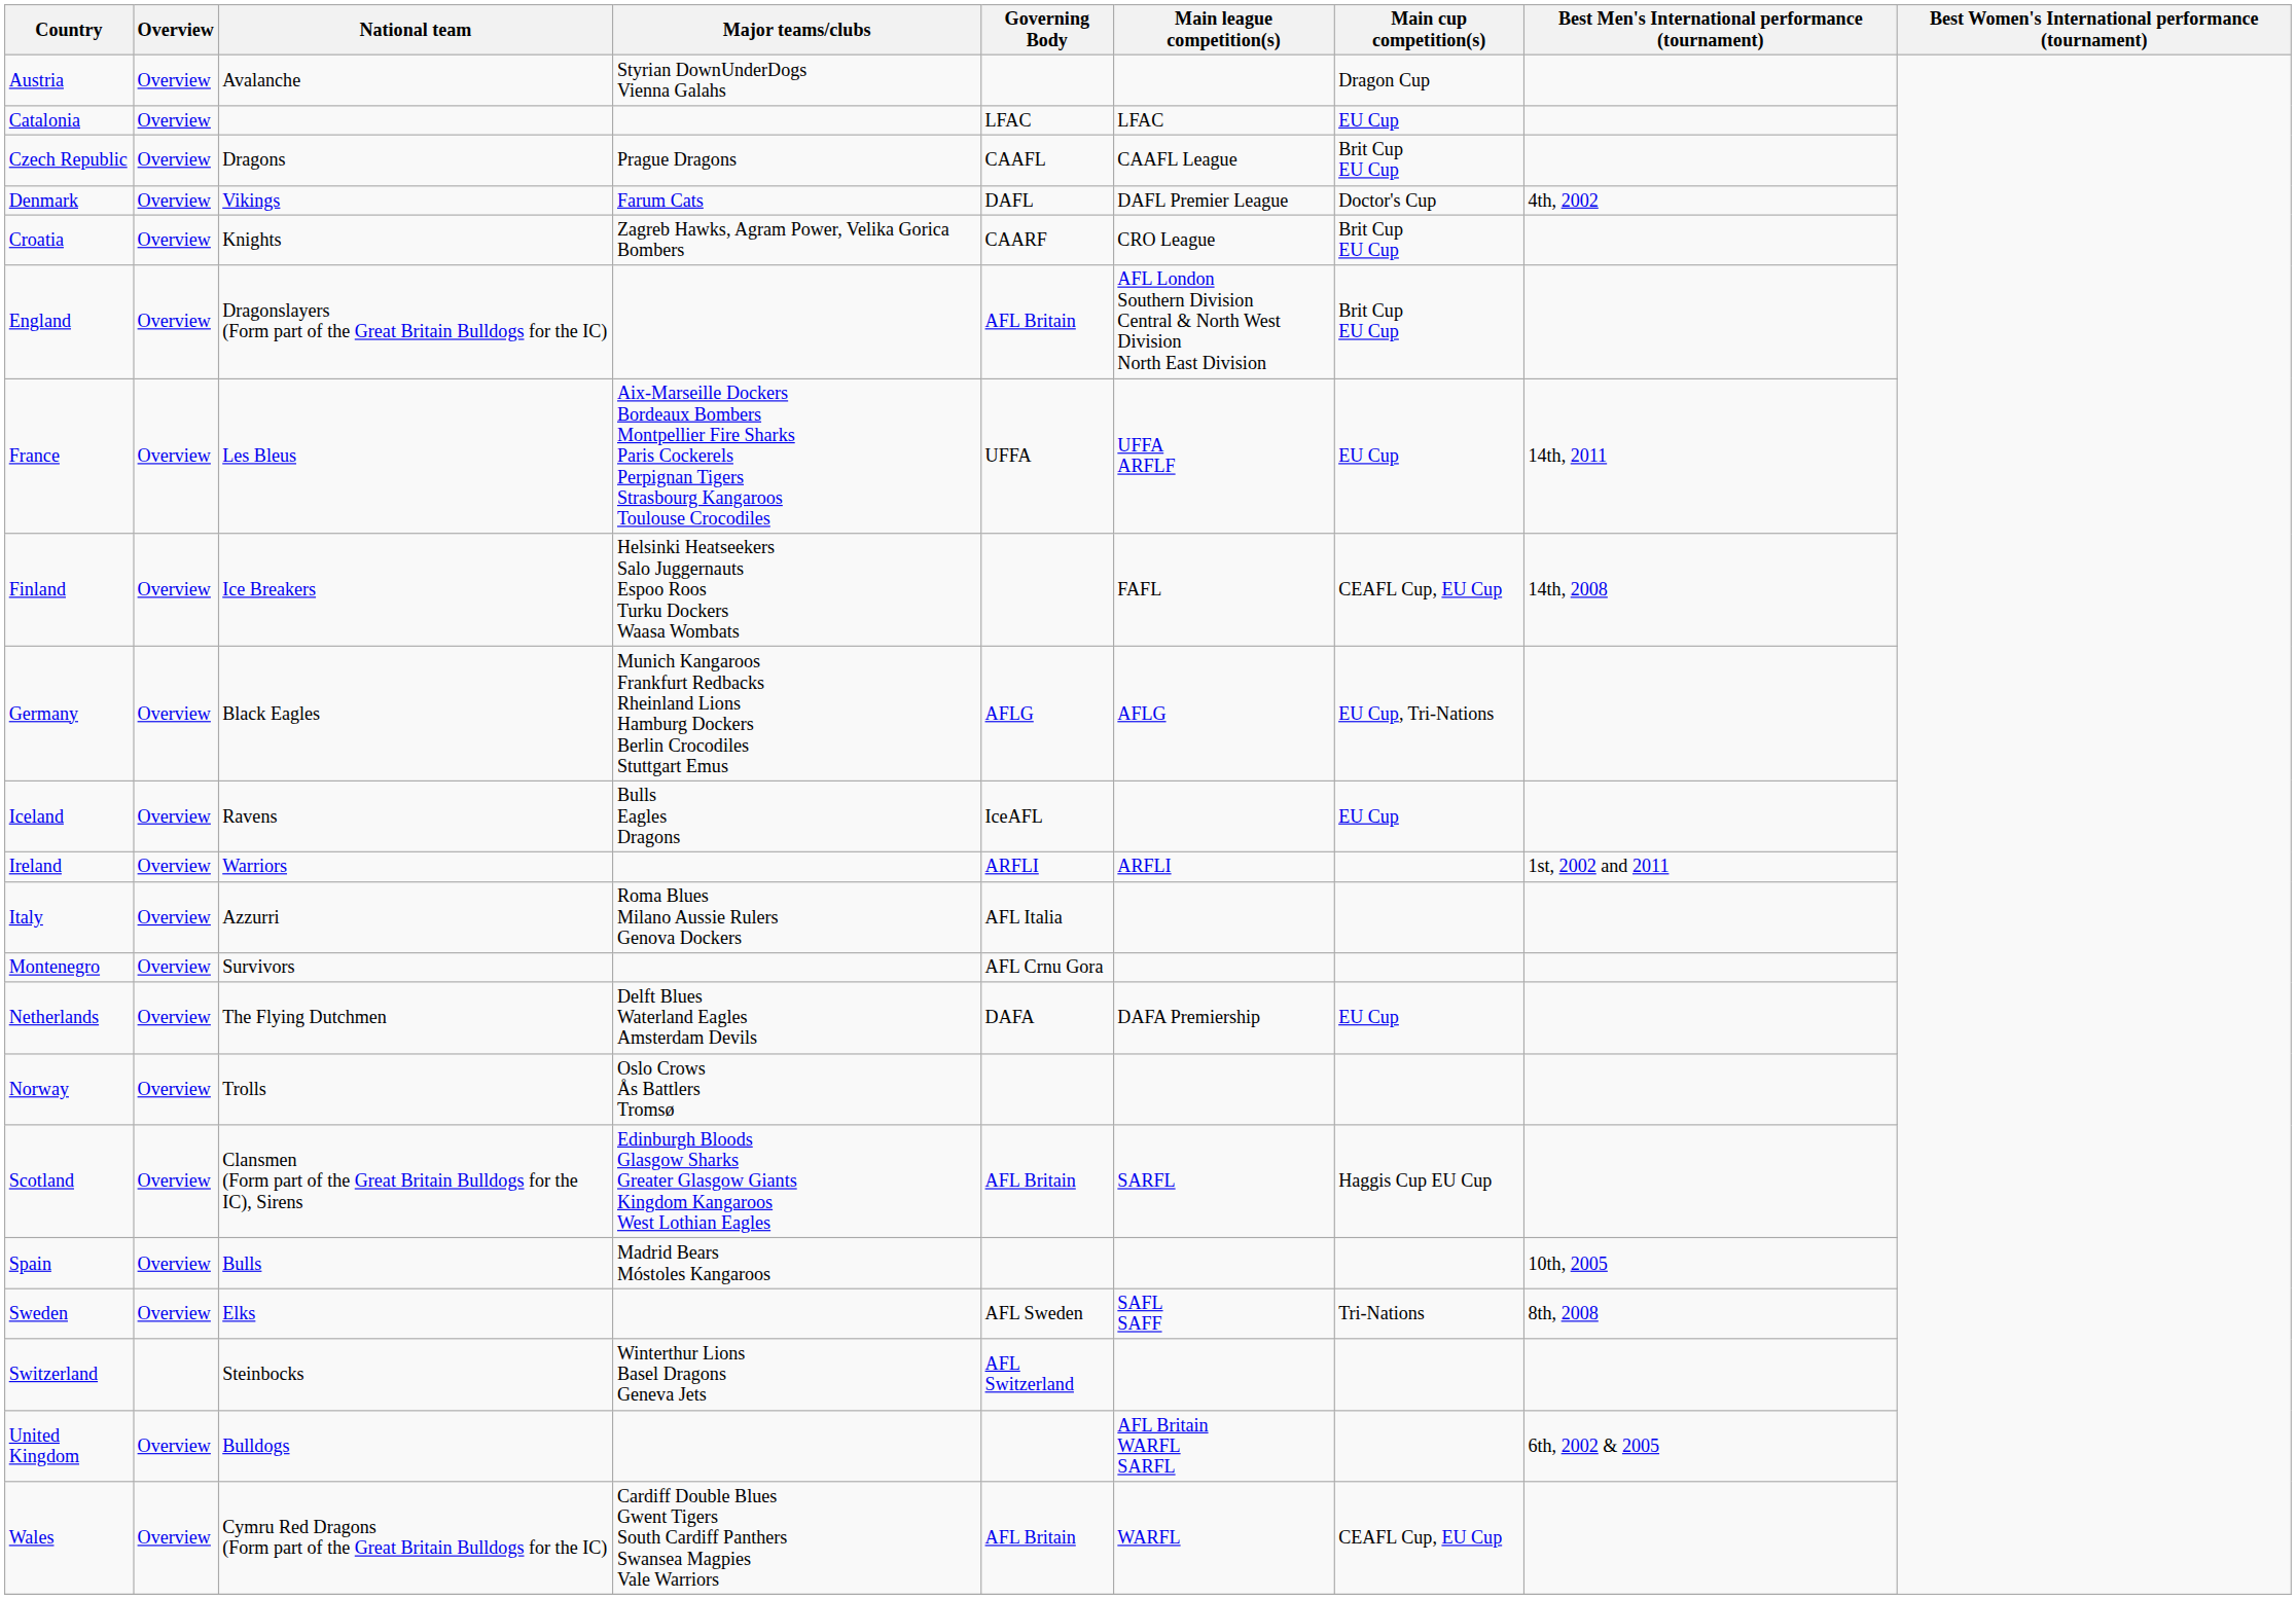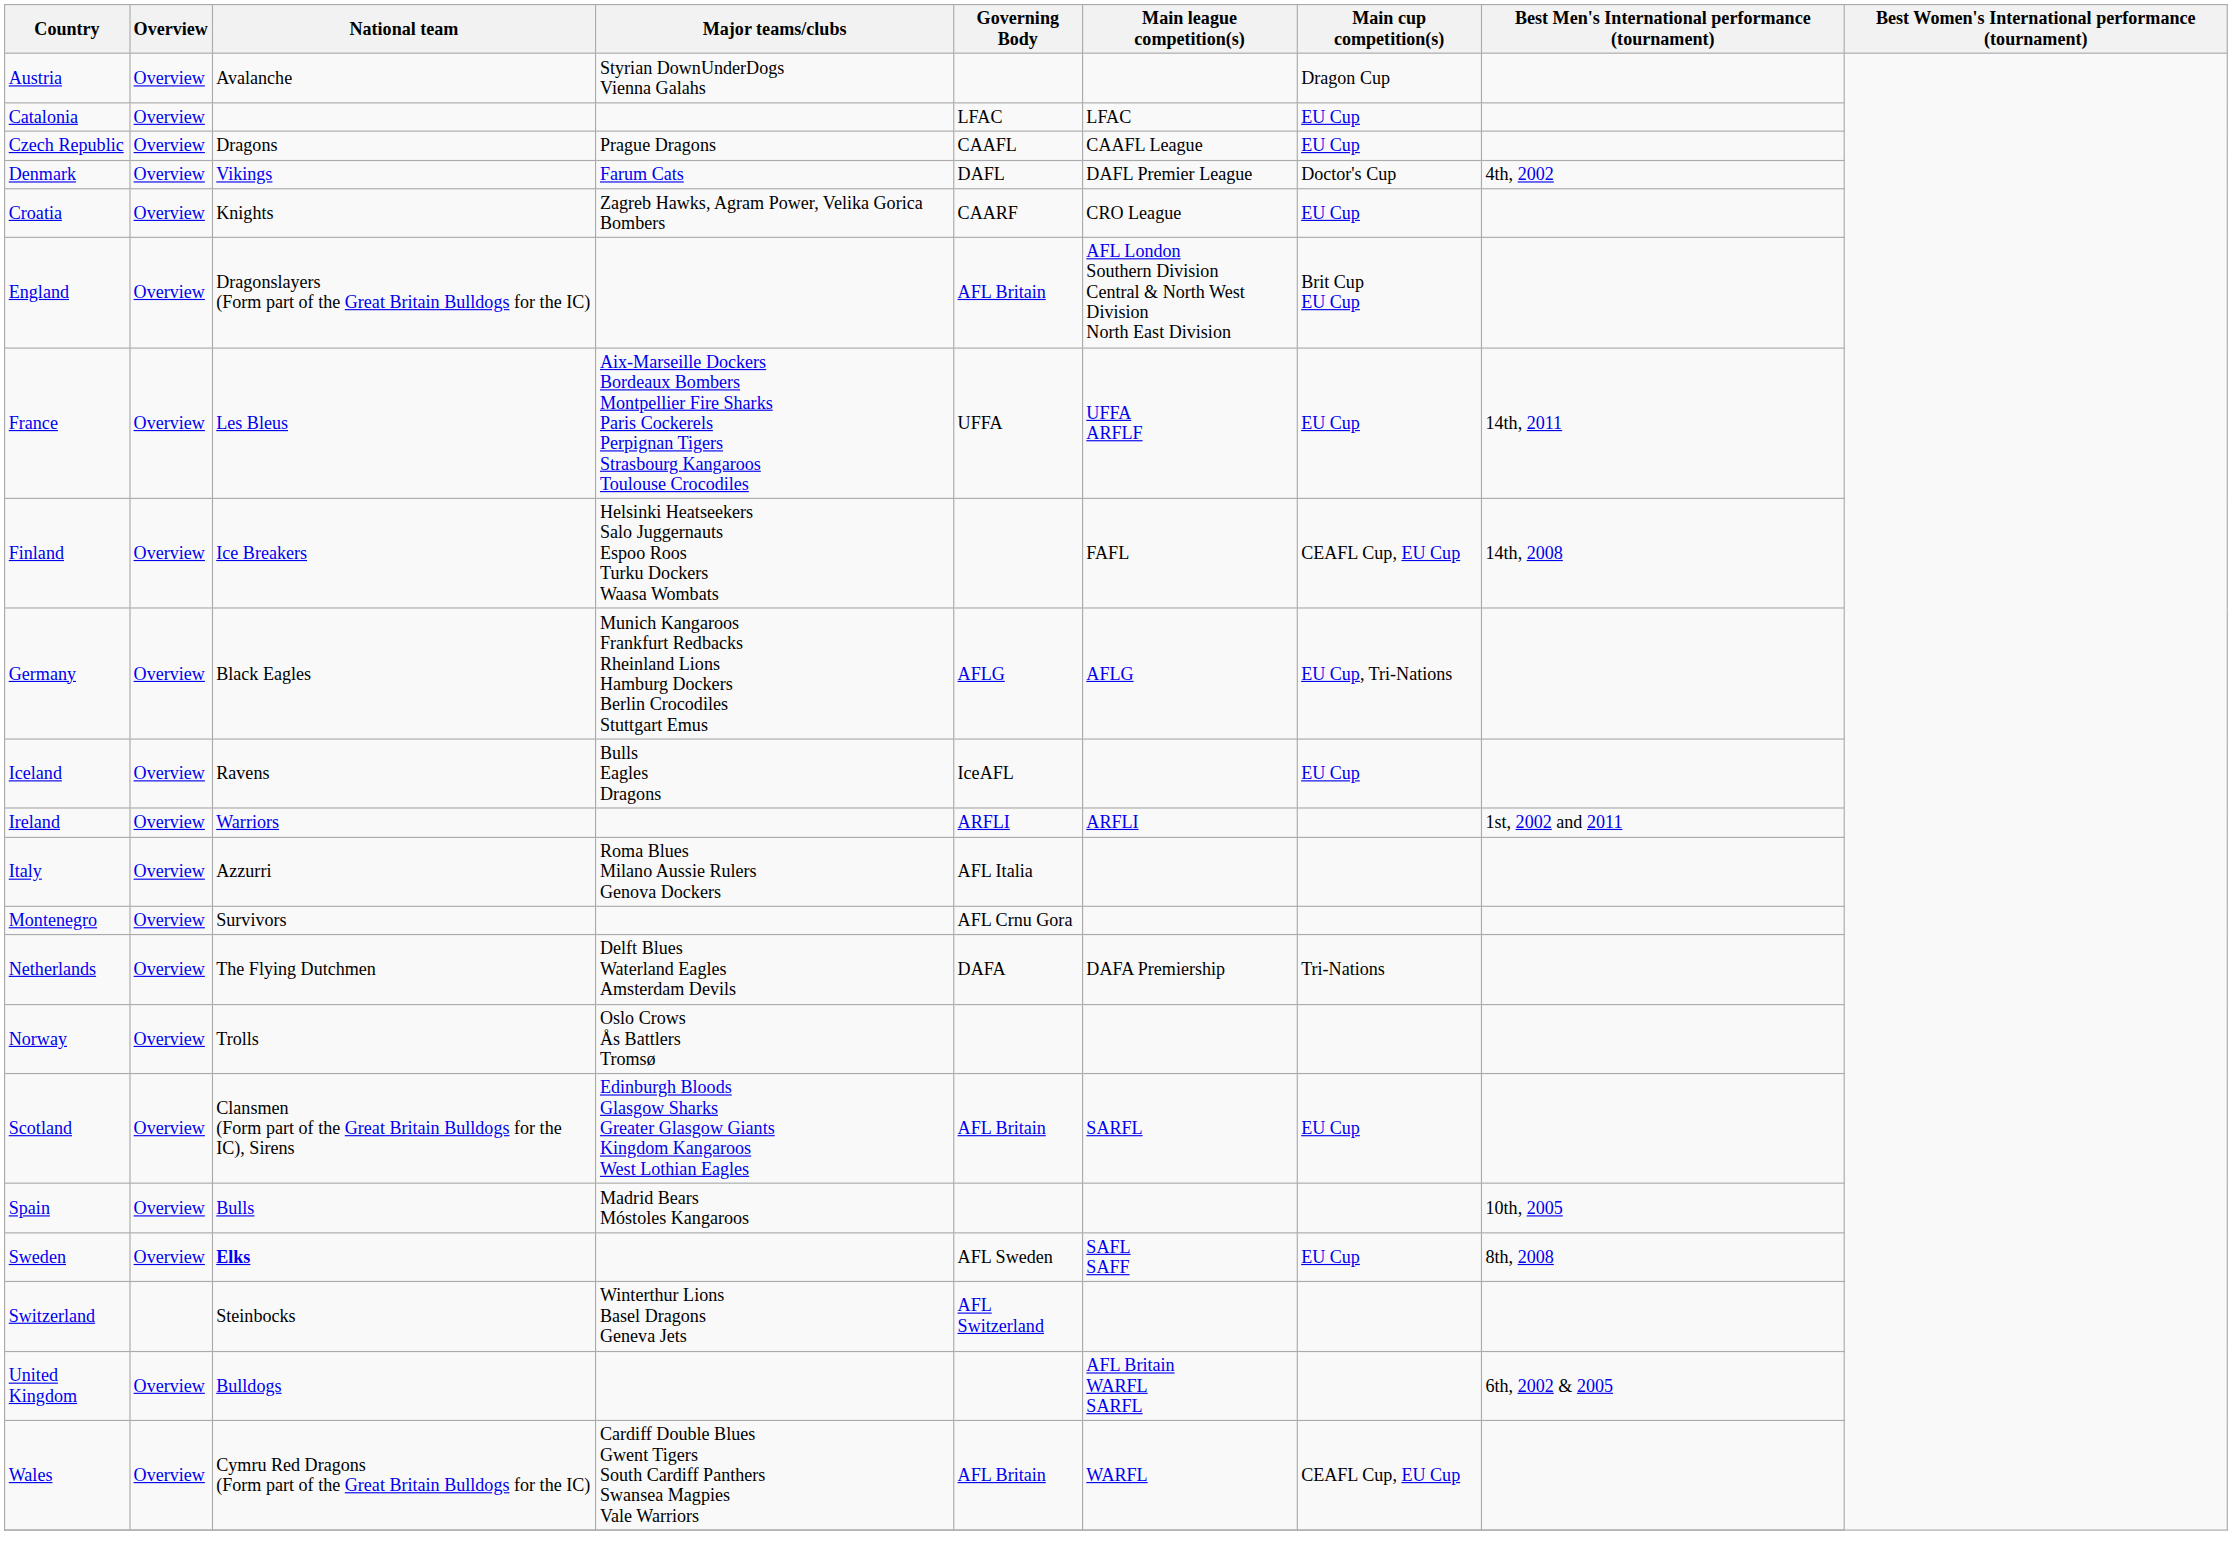Czech Republic | Main cup competition(s): Brit Cup EU Cup -> EU Cup
Croatia | Main cup competition(s): Brit Cup EU Cup -> EU Cup
Netherlands | Main cup competition(s): EU Cup -> Tri-Nations
Scotland | Main cup competition(s): Haggis Cup EU Cup -> EU Cup
Sweden | National team: normal -> bold
Sweden | Main cup competition(s): Tri-Nations -> EU Cup
